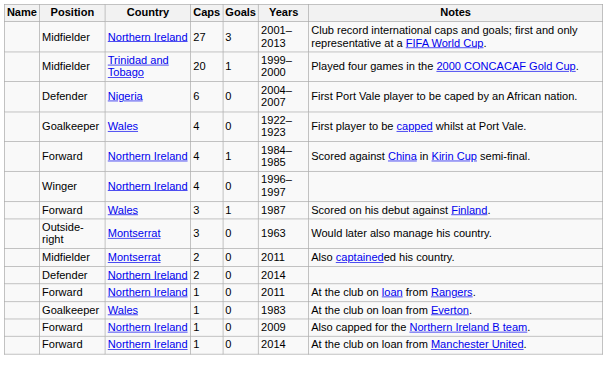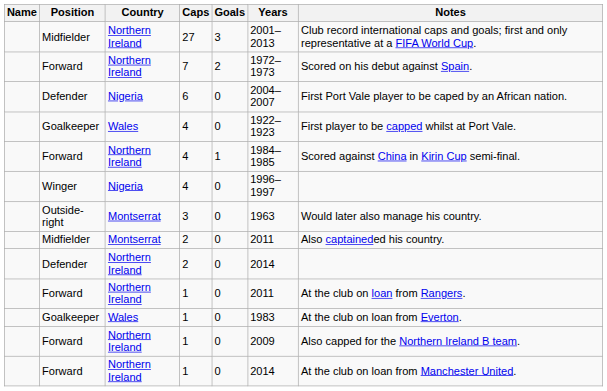- row: Midfielder | Trinidad and Tobago | 20 | 1 | 1999–2000 | Played four games in the 2000 CONCACAF Gold Cup.
+ row: Forward | Northern Ireland | 7 | 2 | 1972–1973 | Scored on his debut against Spain.
Winger / 4 | Country: Northern Ireland -> Nigeria
- row: Forward | Wales | 3 | 1 | 1987 | Scored on his debut against Finland.
